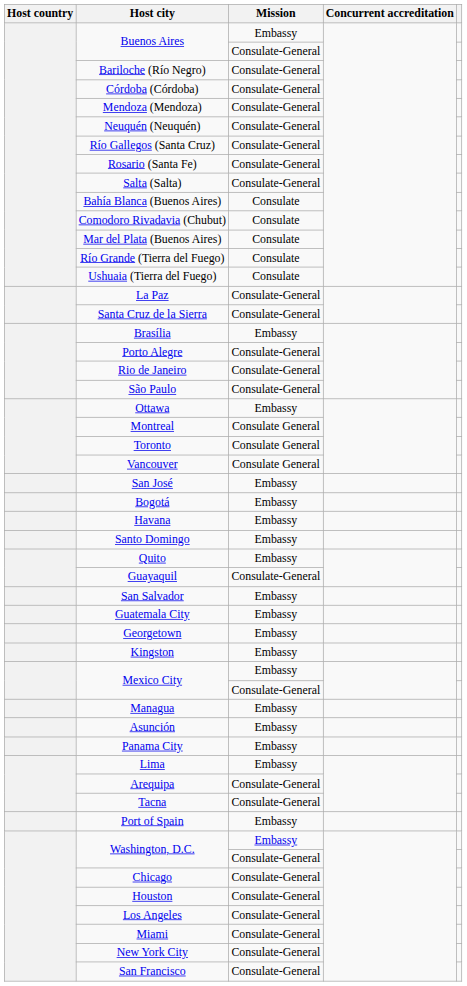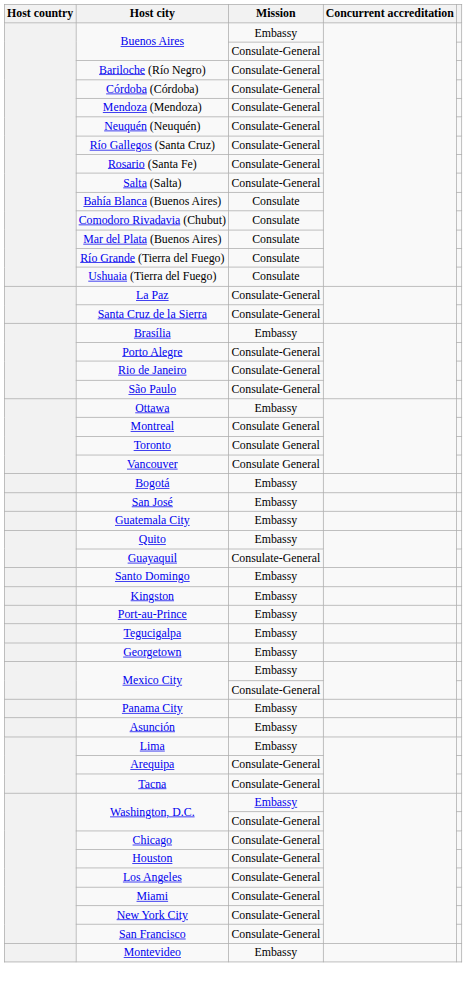rows swapped: Bogotá <-> San José
- row: Havana | Embassy
rows swapped: Santo Domingo <-> Guatemala City
- row: San Salvador | Embassy
rows swapped: Georgetown <-> Kingston
+ row: Port-au-Prince | Embassy
+ row: Tegucigalpa | Embassy
- row: Managua | Embassy
rows swapped: Panama City <-> Asunción
- row: Port of Spain | Embassy
+ row: Montevideo | Embassy
